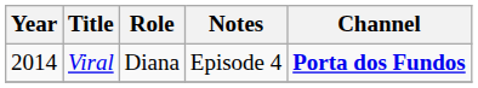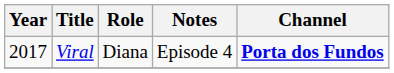Viral | Year: 2014 -> 2017
